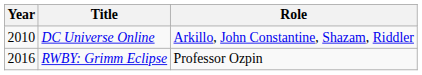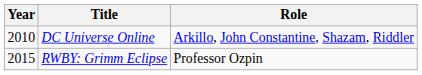RWBY: Grimm Eclipse | Year: 2016 -> 2015
